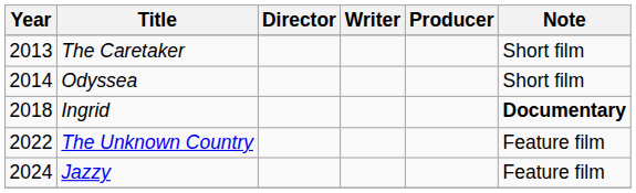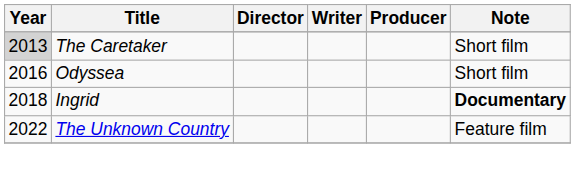The Caretaker | Year: no background -> lightgrey background
Odyssea | Year: 2014 -> 2016
- row: 2024 | Jazzy | Feature film
